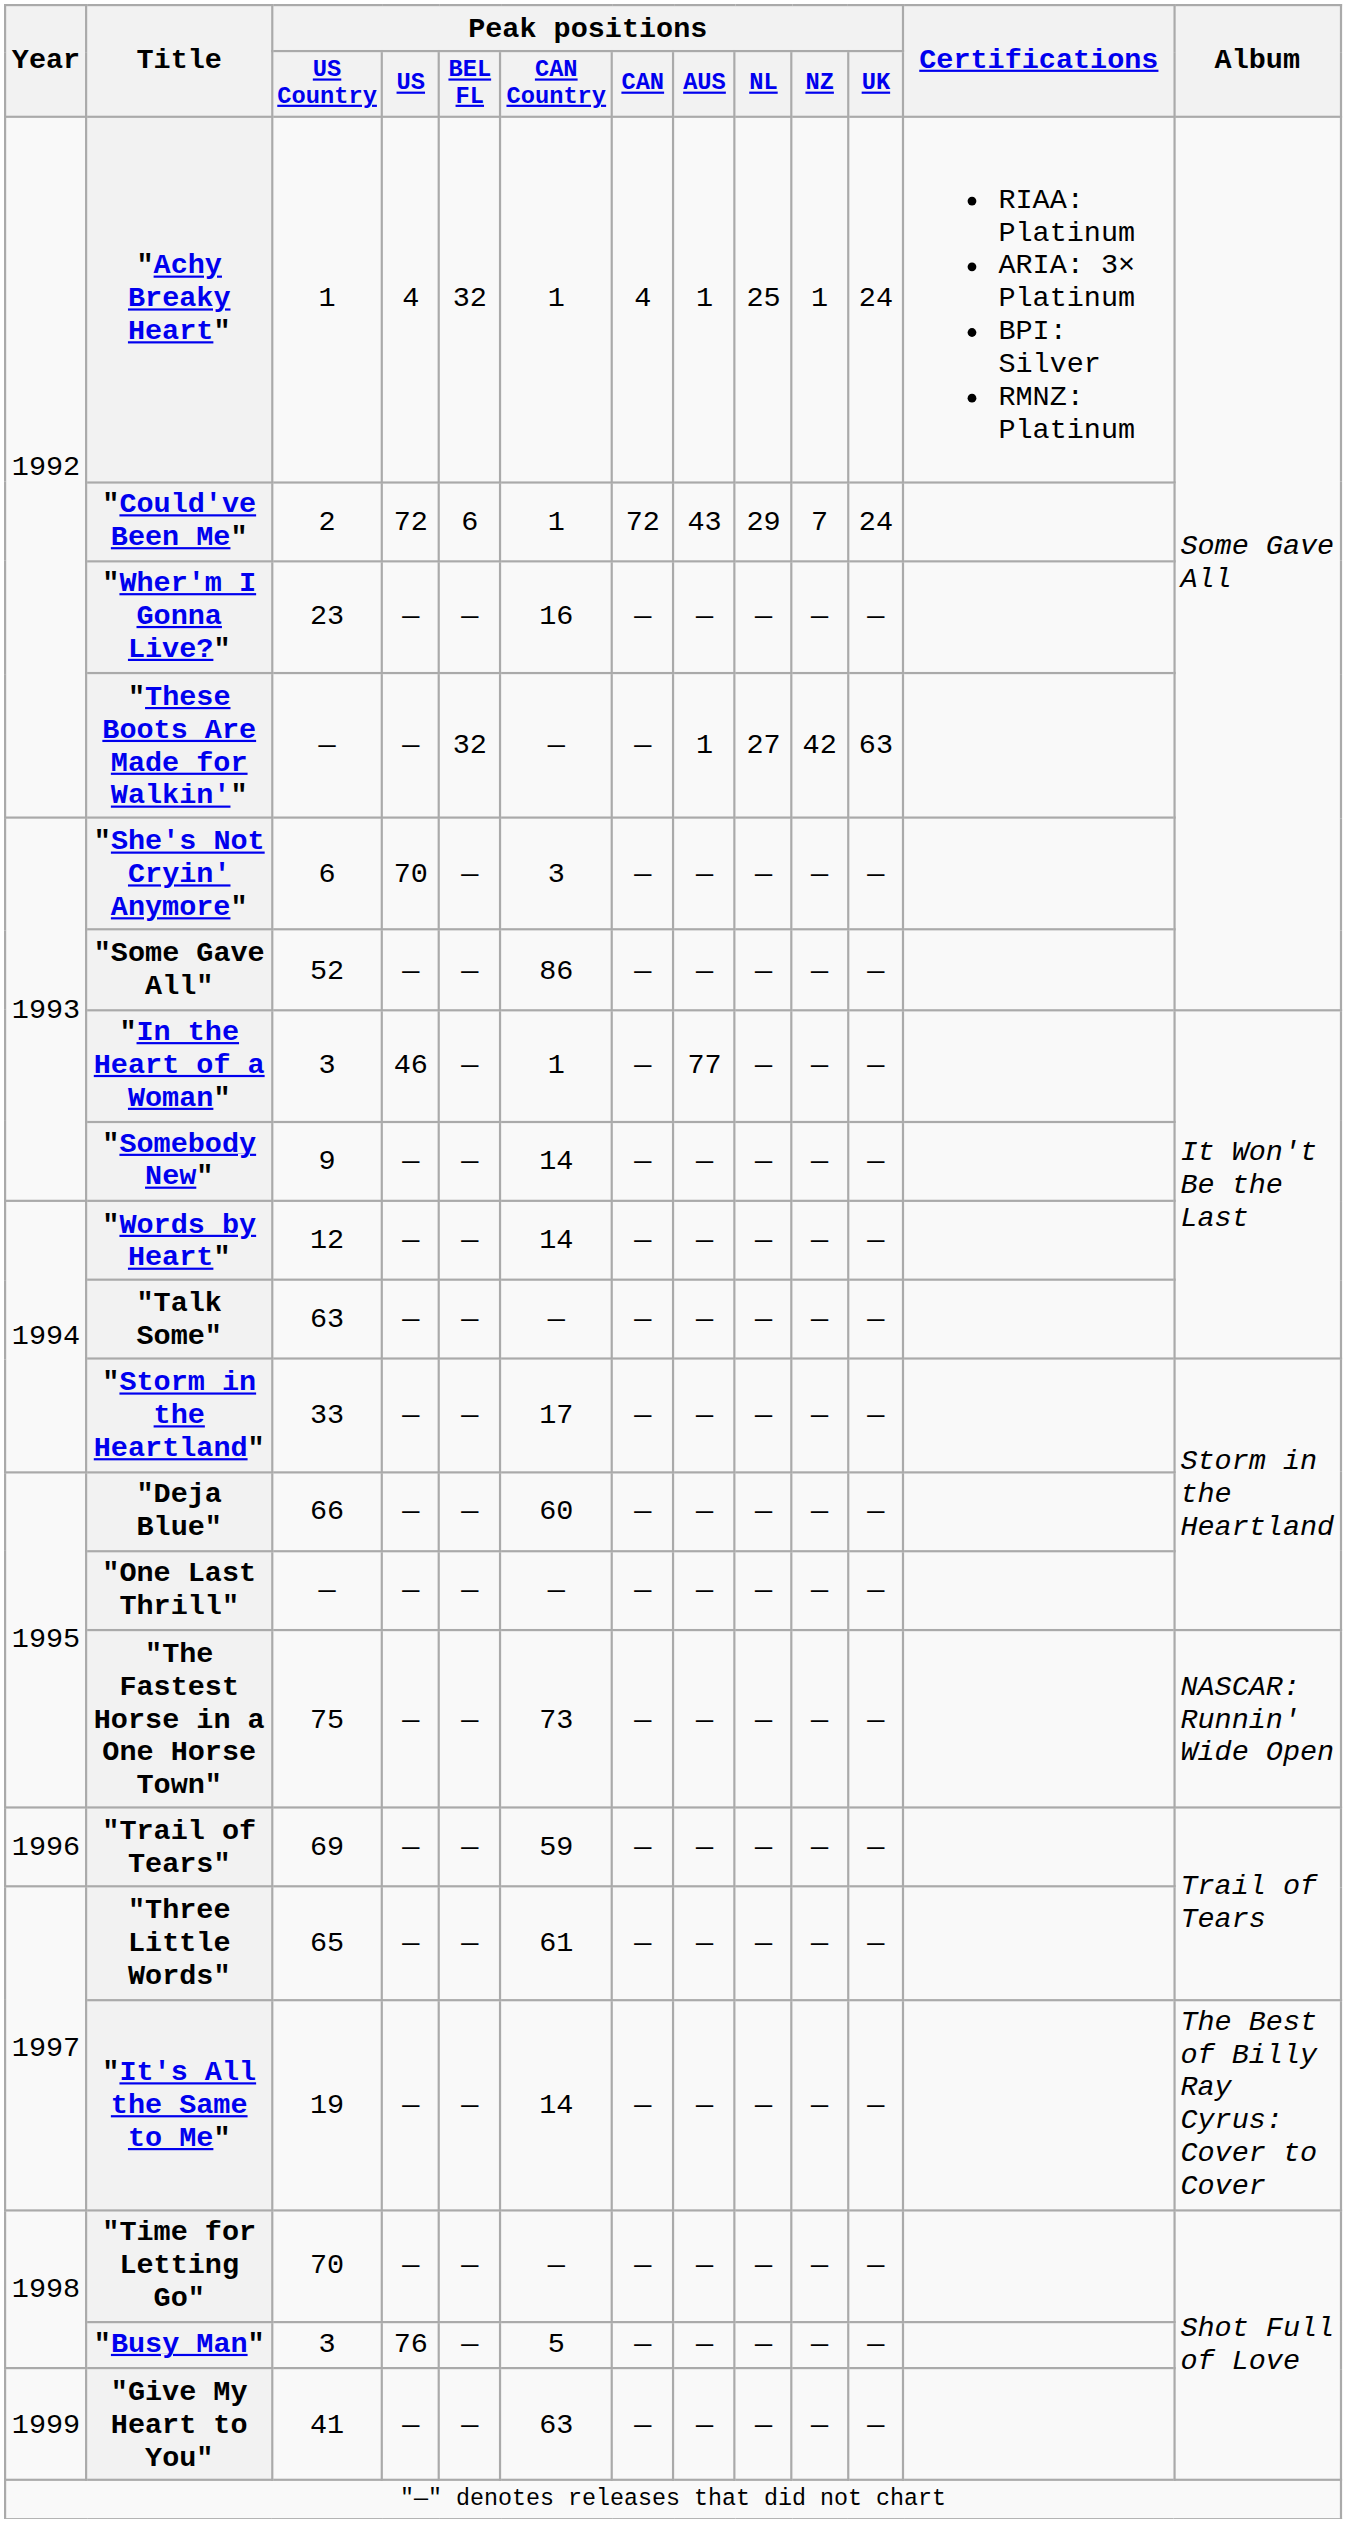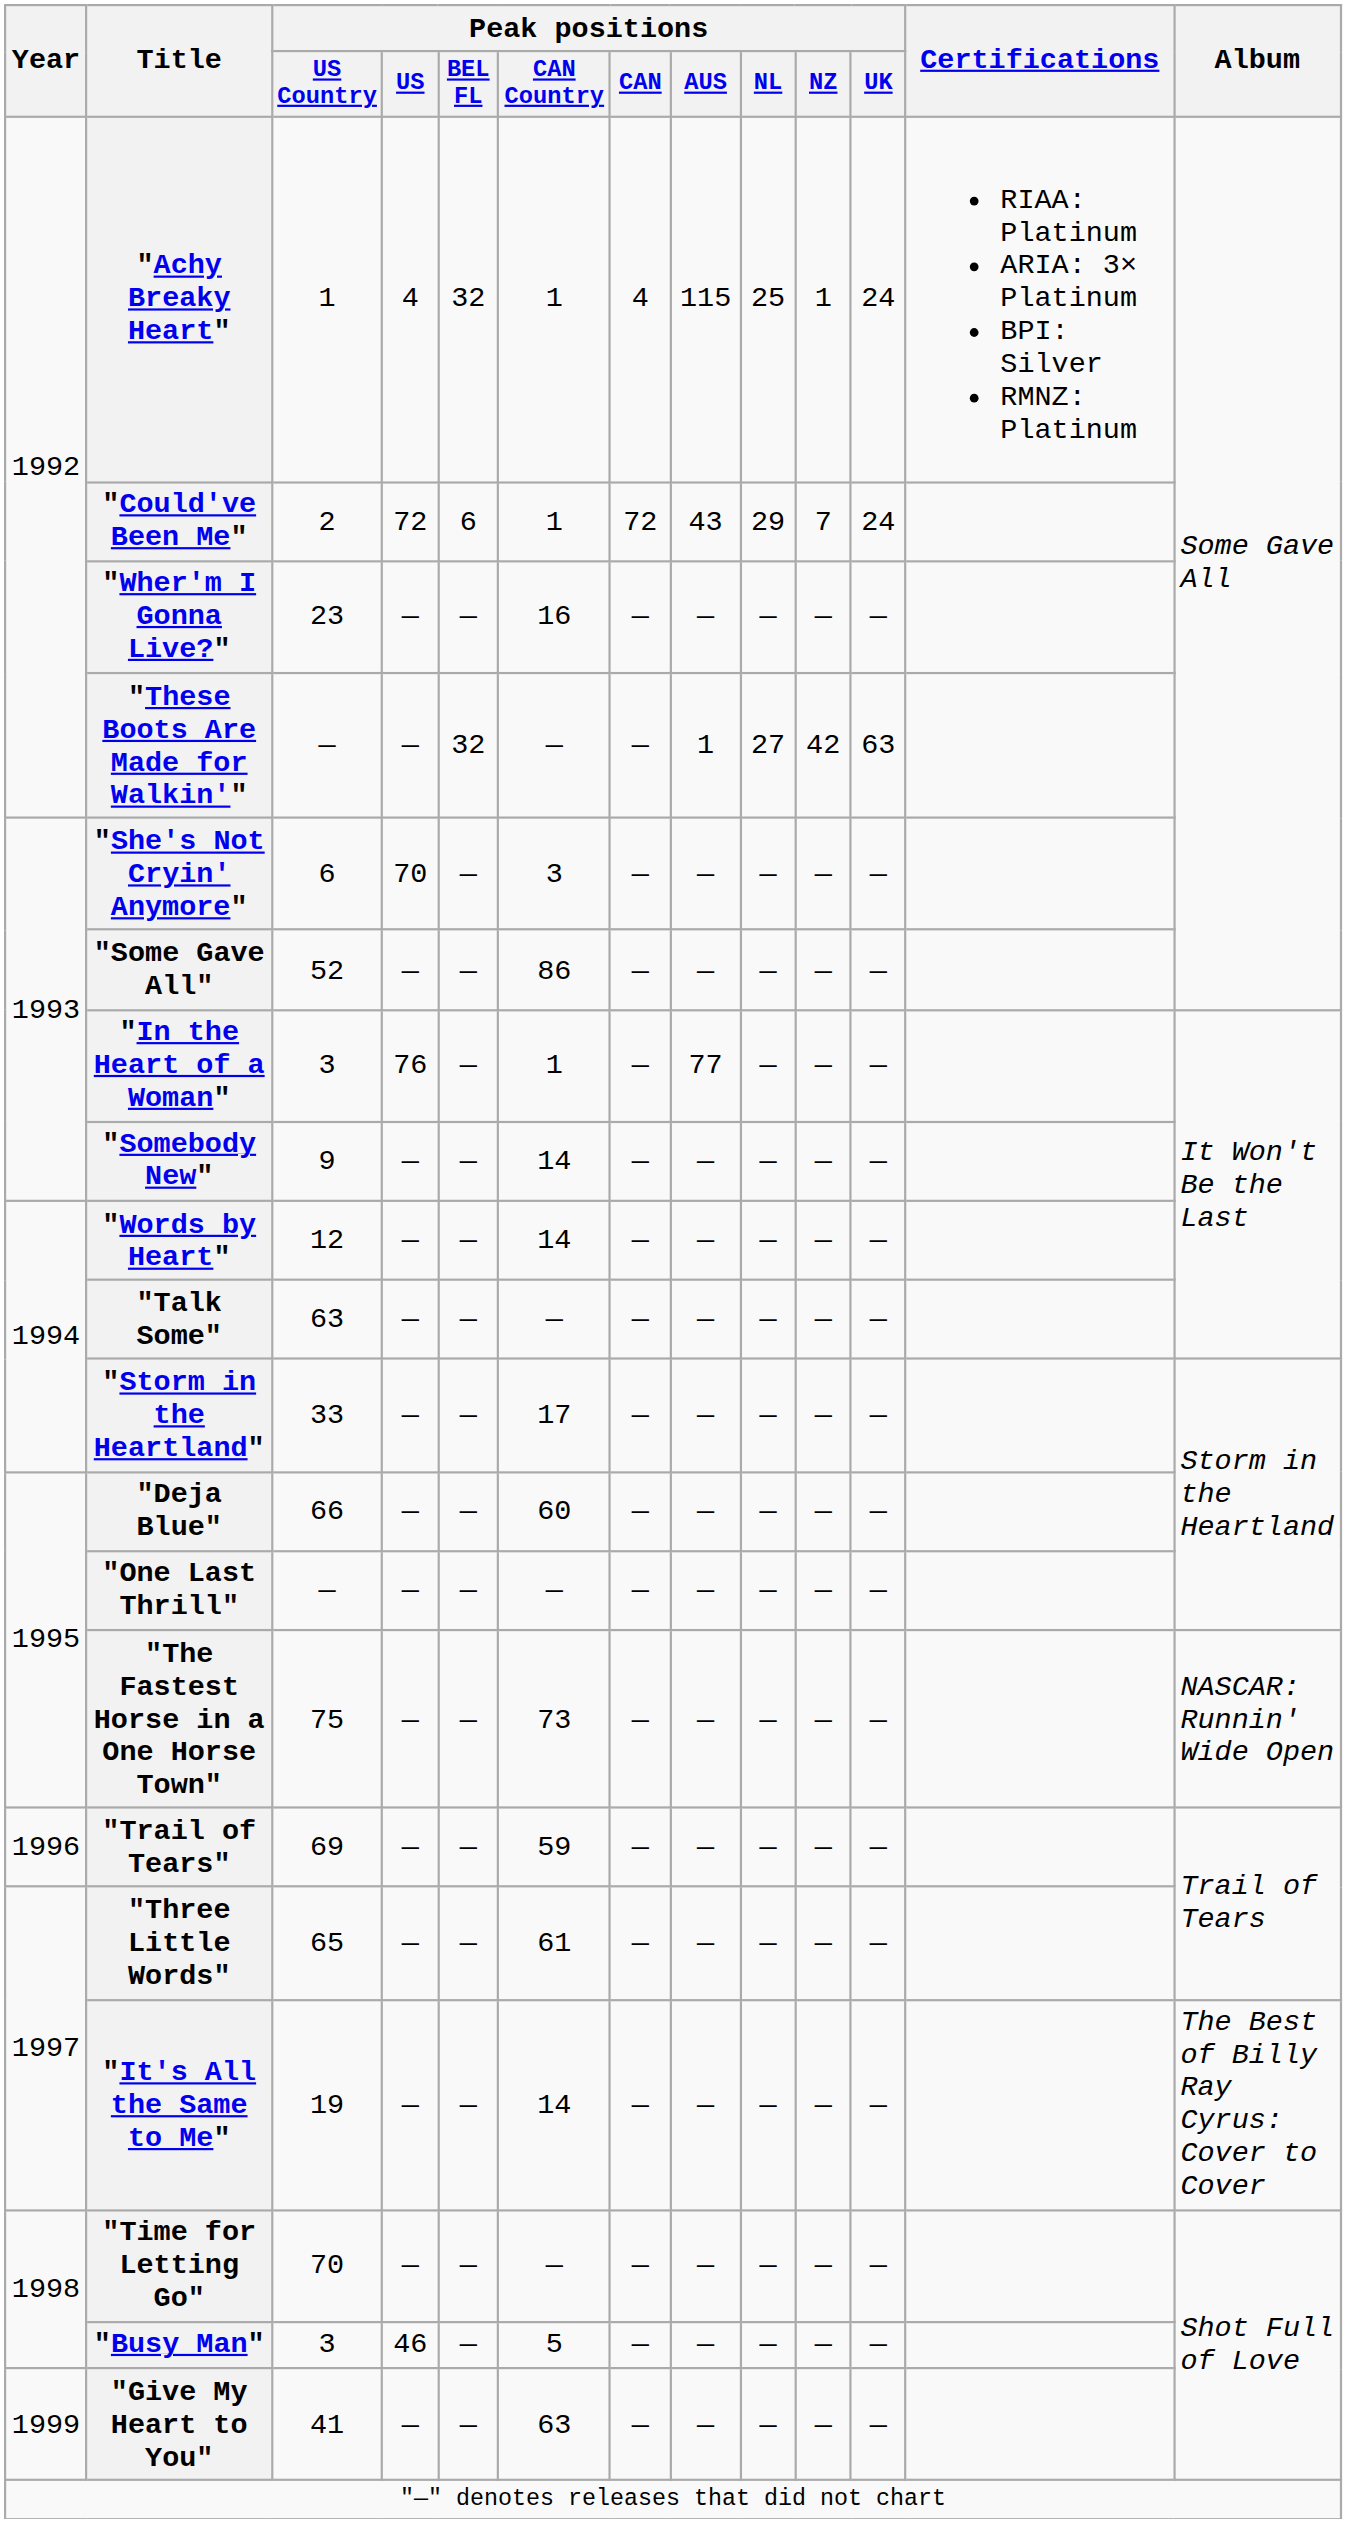"Achy Breaky Heart" | Peak positions / AUS: 1 -> 115
"In the Heart of a Woman" | Peak positions / US: 46 -> 76
"Busy Man" | Peak positions / US: 76 -> 46
